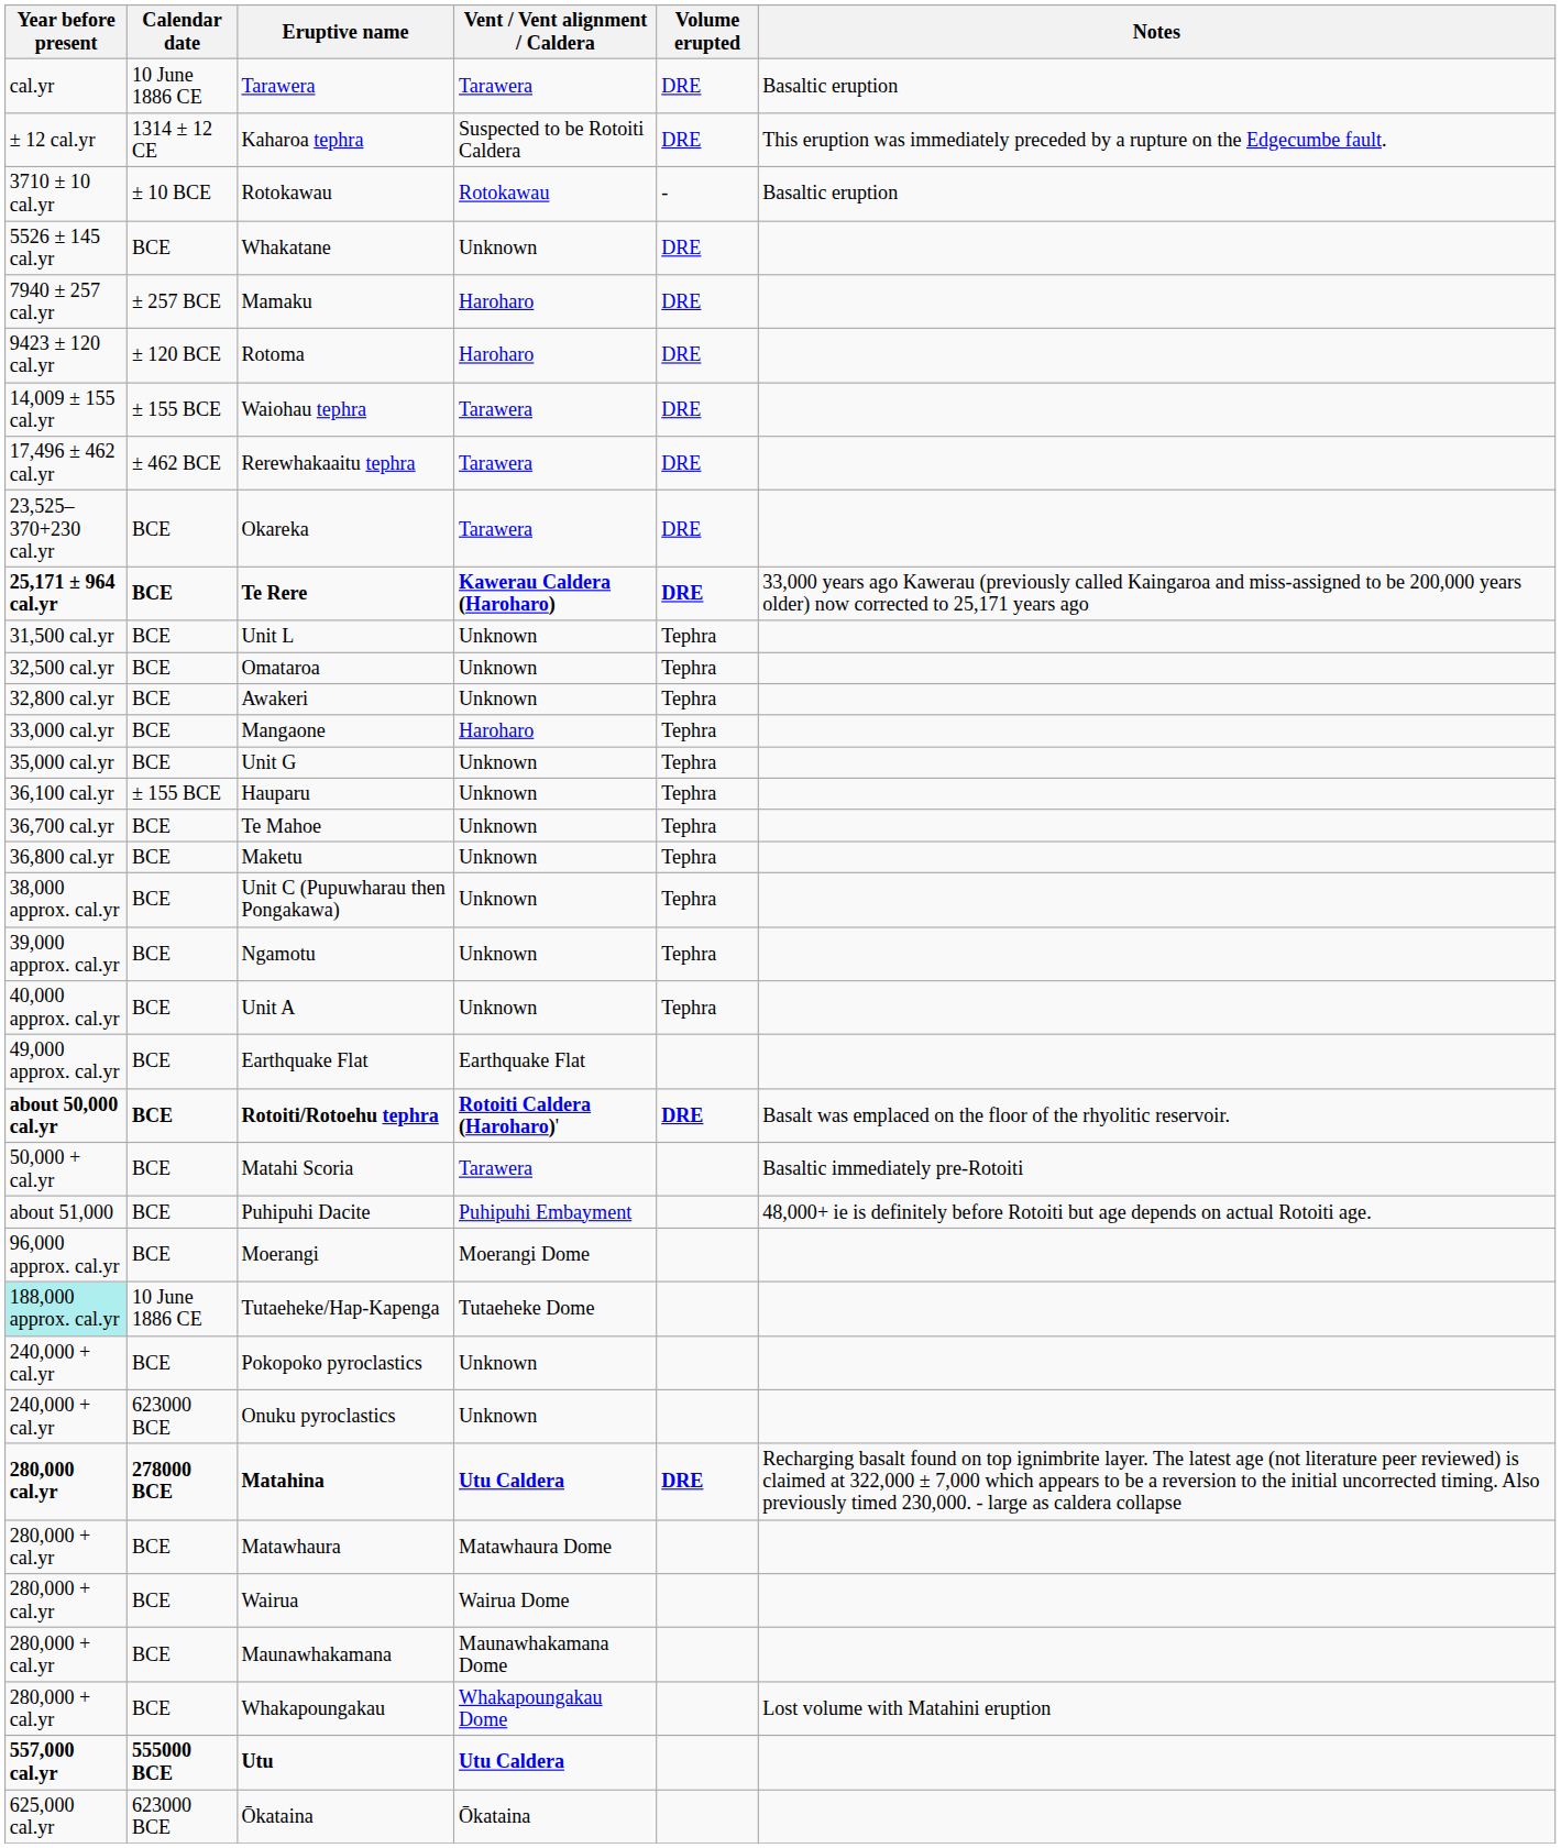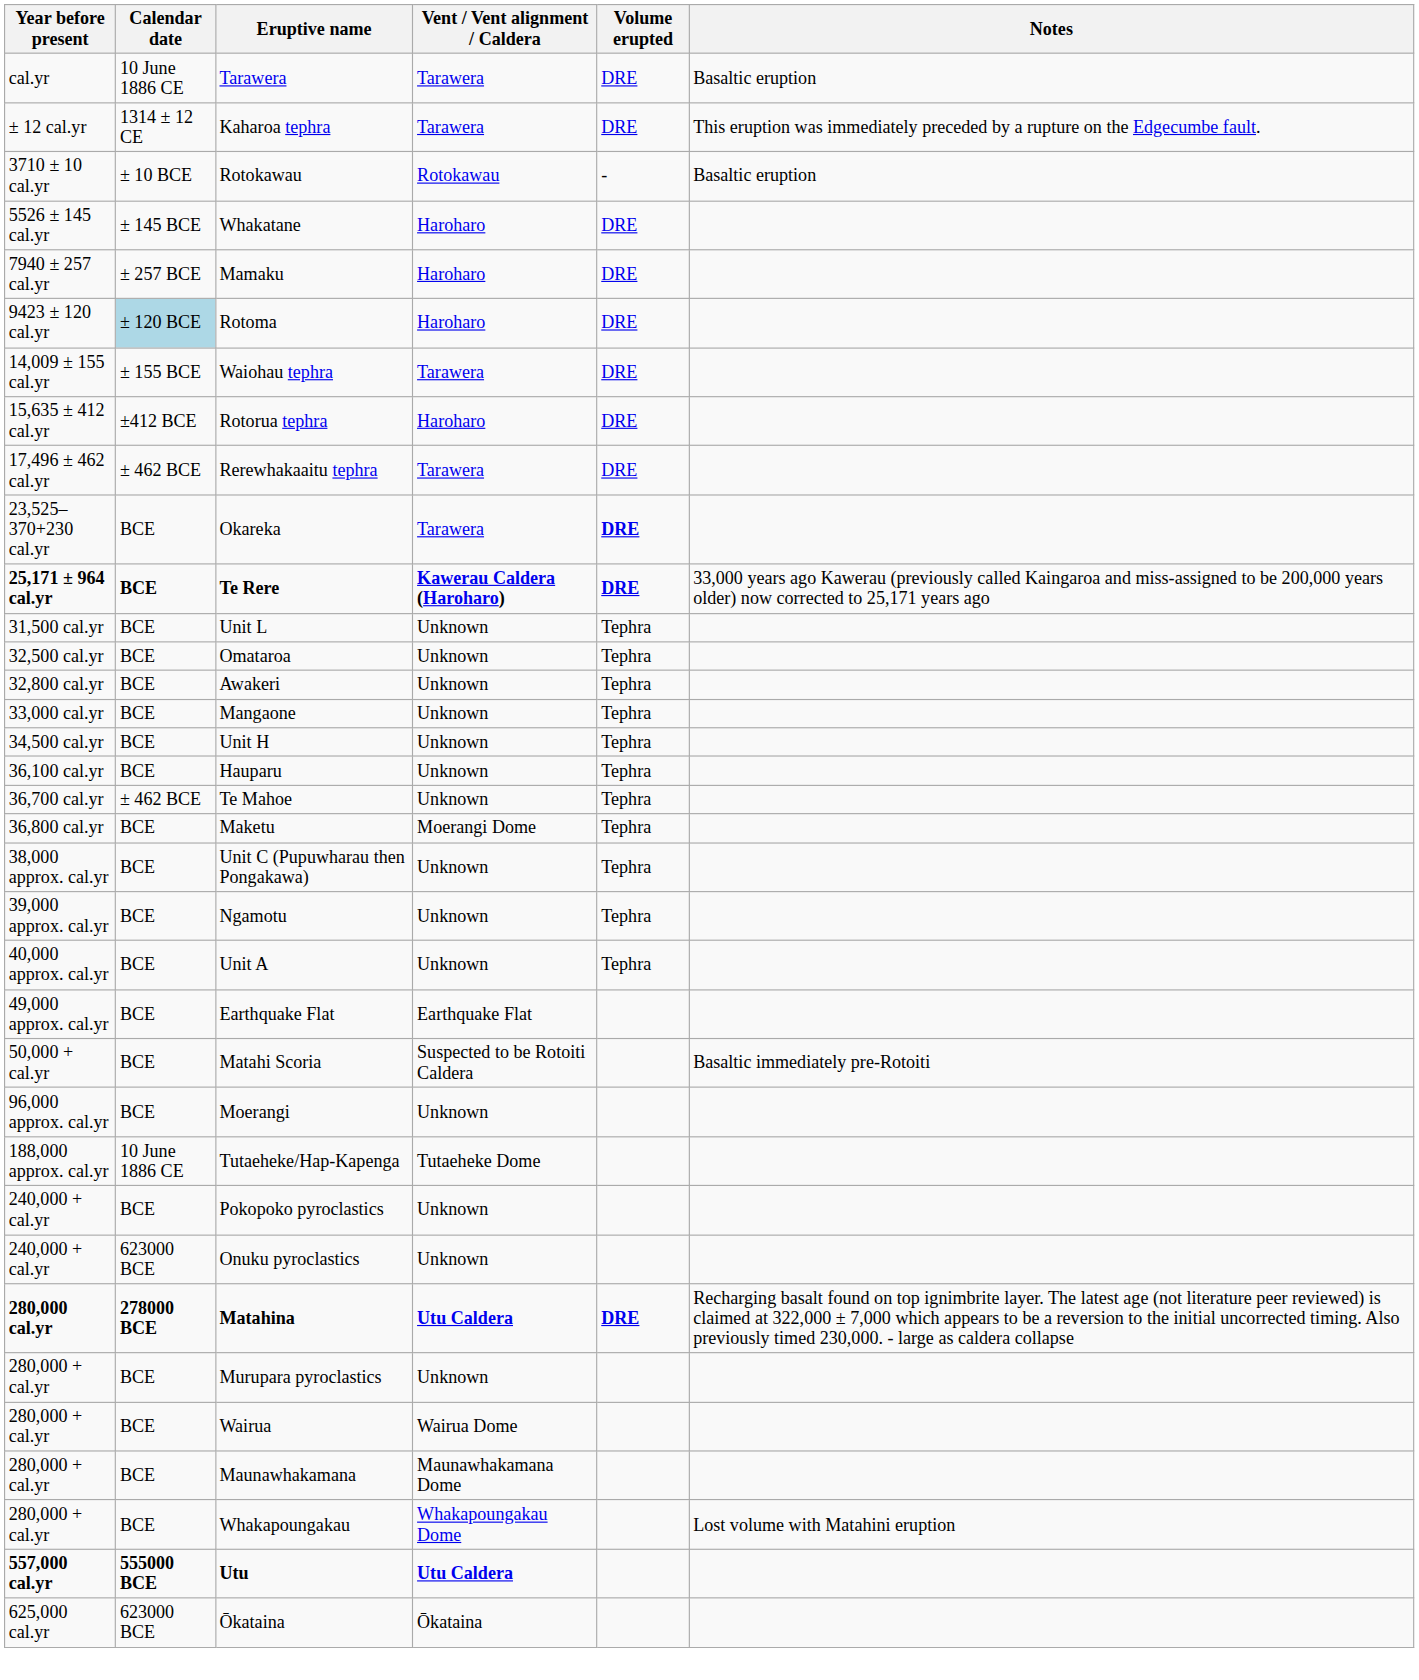Kaharoa tephra | Vent / Vent alignment / Caldera: Suspected to be Rotoiti Caldera -> Tarawera
Whakatane | Calendar date: BCE -> ± 145 BCE
Whakatane | Vent / Vent alignment / Caldera: Unknown -> Haroharo
Rotoma | Calendar date: no background -> lightblue background
+ row: 15,635 ± 412 cal.yr | ±412 BCE | Rotorua tephra | Haroharo | DRE
Okareka | Volume erupted: normal -> bold
Mangaone | Vent / Vent alignment / Caldera: Haroharo -> Unknown
+ row: 34,500 cal.yr | BCE | Unit H | Unknown | Tephra
- row: 35,000 cal.yr | BCE | Unit G | Unknown | Tephra
Hauparu | Calendar date: ± 155 BCE -> BCE
Te Mahoe | Calendar date: BCE -> ± 462 BCE
Maketu | Vent / Vent alignment / Caldera: Unknown -> Moerangi Dome
- row: about 50,000 cal.yr | BCE | Rotoiti/Rotoehu tephra | Rotoiti Caldera (Haroharo)' | DRE | Basalt was emplaced on the floor of the rhyolitic reservoir.
Matahi Scoria | Vent / Vent alignment / Caldera: Tarawera -> Suspected to be Rotoiti Caldera
- row: about 51,000 | BCE | Puhipuhi Dacite | Puhipuhi Embayment | 48,000+ ie is definitely before Rotoiti but age depends on actual Rotoiti age.
Moerangi | Vent / Vent alignment / Caldera: Moerangi Dome -> Unknown
Tutaeheke/Hap-Kapenga | Year before present: paleturquoise background -> no background
- row: 280,000 + cal.yr | BCE | Matawhaura | Matawhaura Dome
+ row: 280,000 + cal.yr | BCE | Murupara pyroclastics | Unknown
